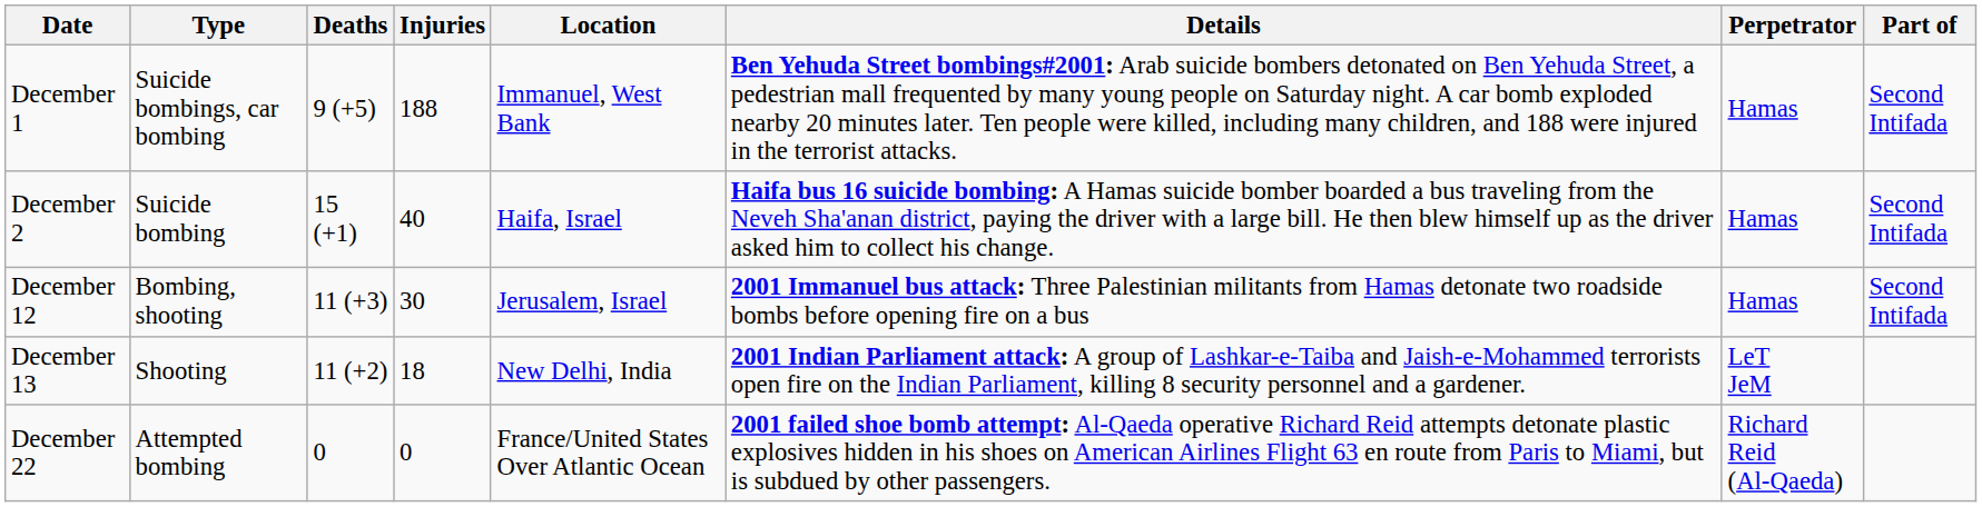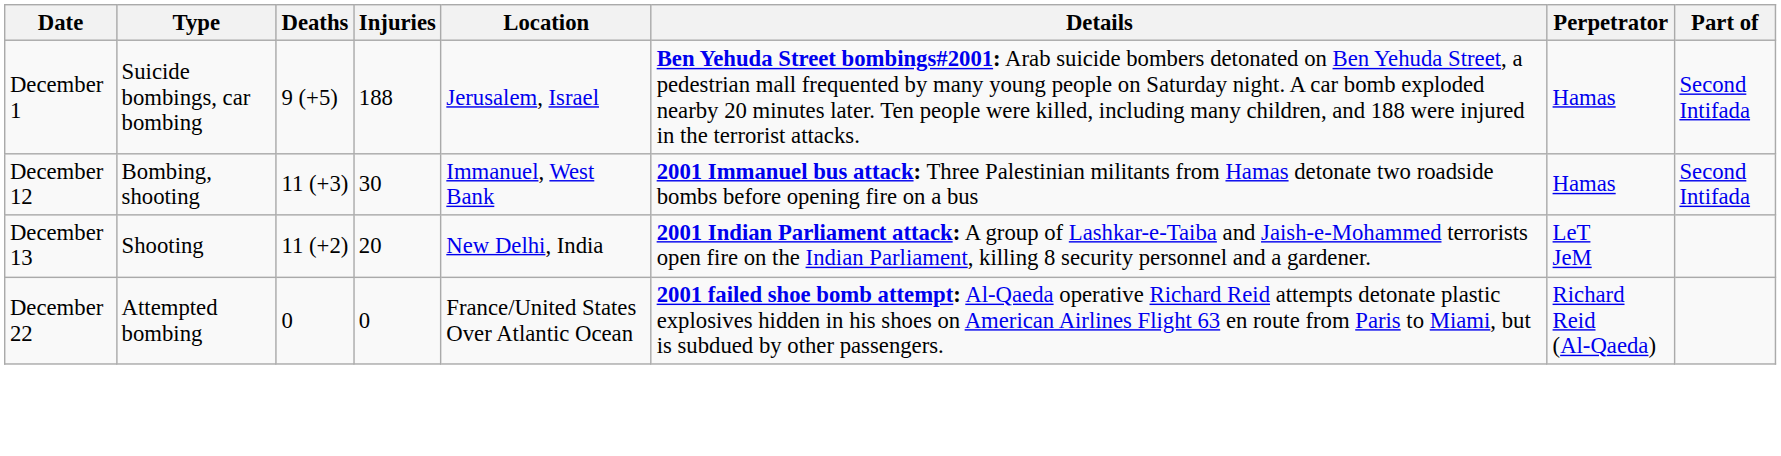December 1 | Location: Immanuel, West Bank -> Jerusalem, Israel
- row: December 2 | Suicide bombing | 15 (+1) | 40 | Haifa, Israel | Haifa bus 16 suicide bombing: A Hamas suicide bomber boarded a bus traveling from the Neveh Sha'anan district, paying the driver with a large bill. He then blew himself up as the driver asked him to collect his change. | Hamas | Second Intifada
December 12 | Location: Jerusalem, Israel -> Immanuel, West Bank
December 13 | Injuries: 18 -> 20
